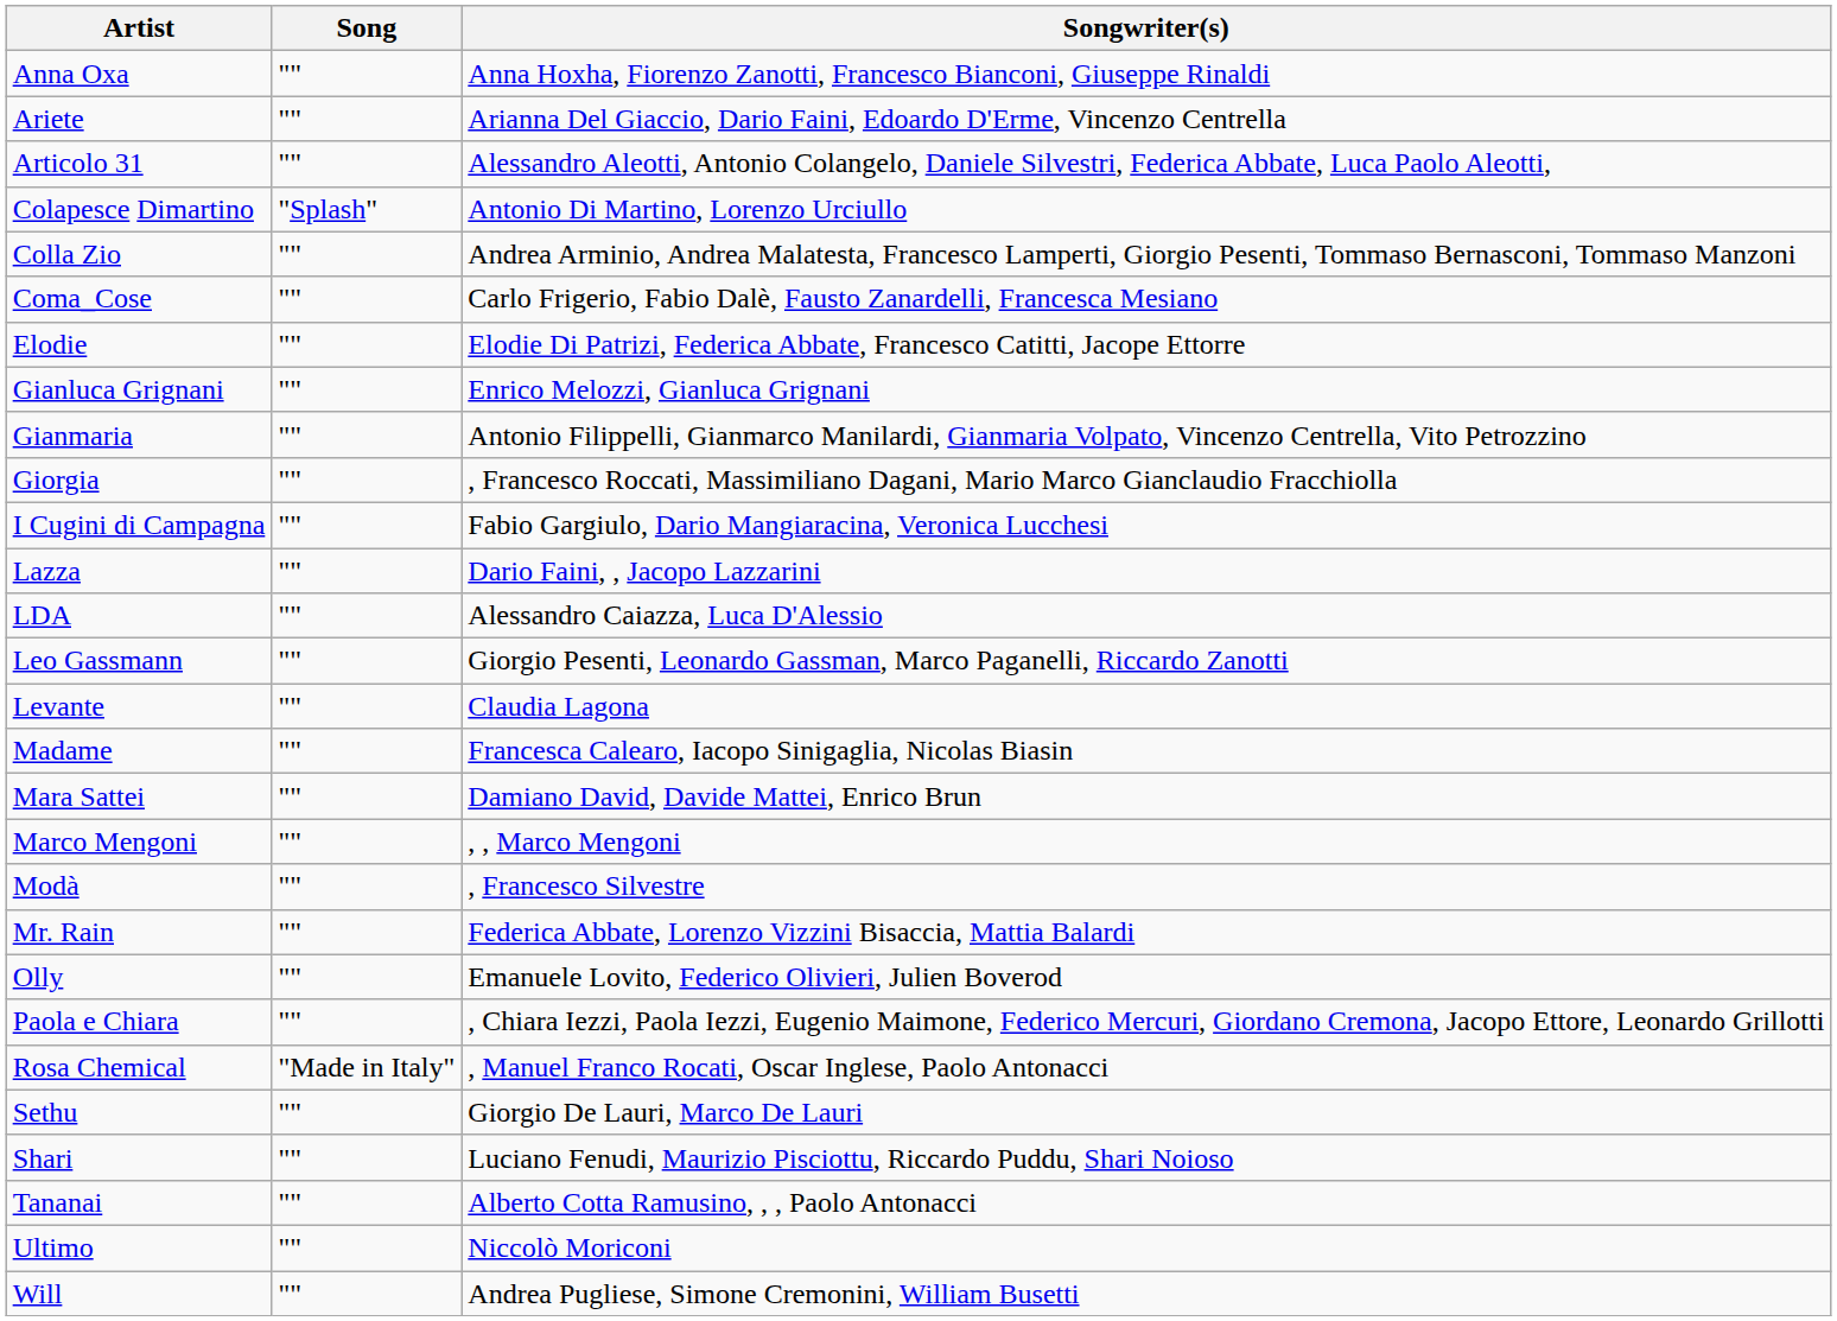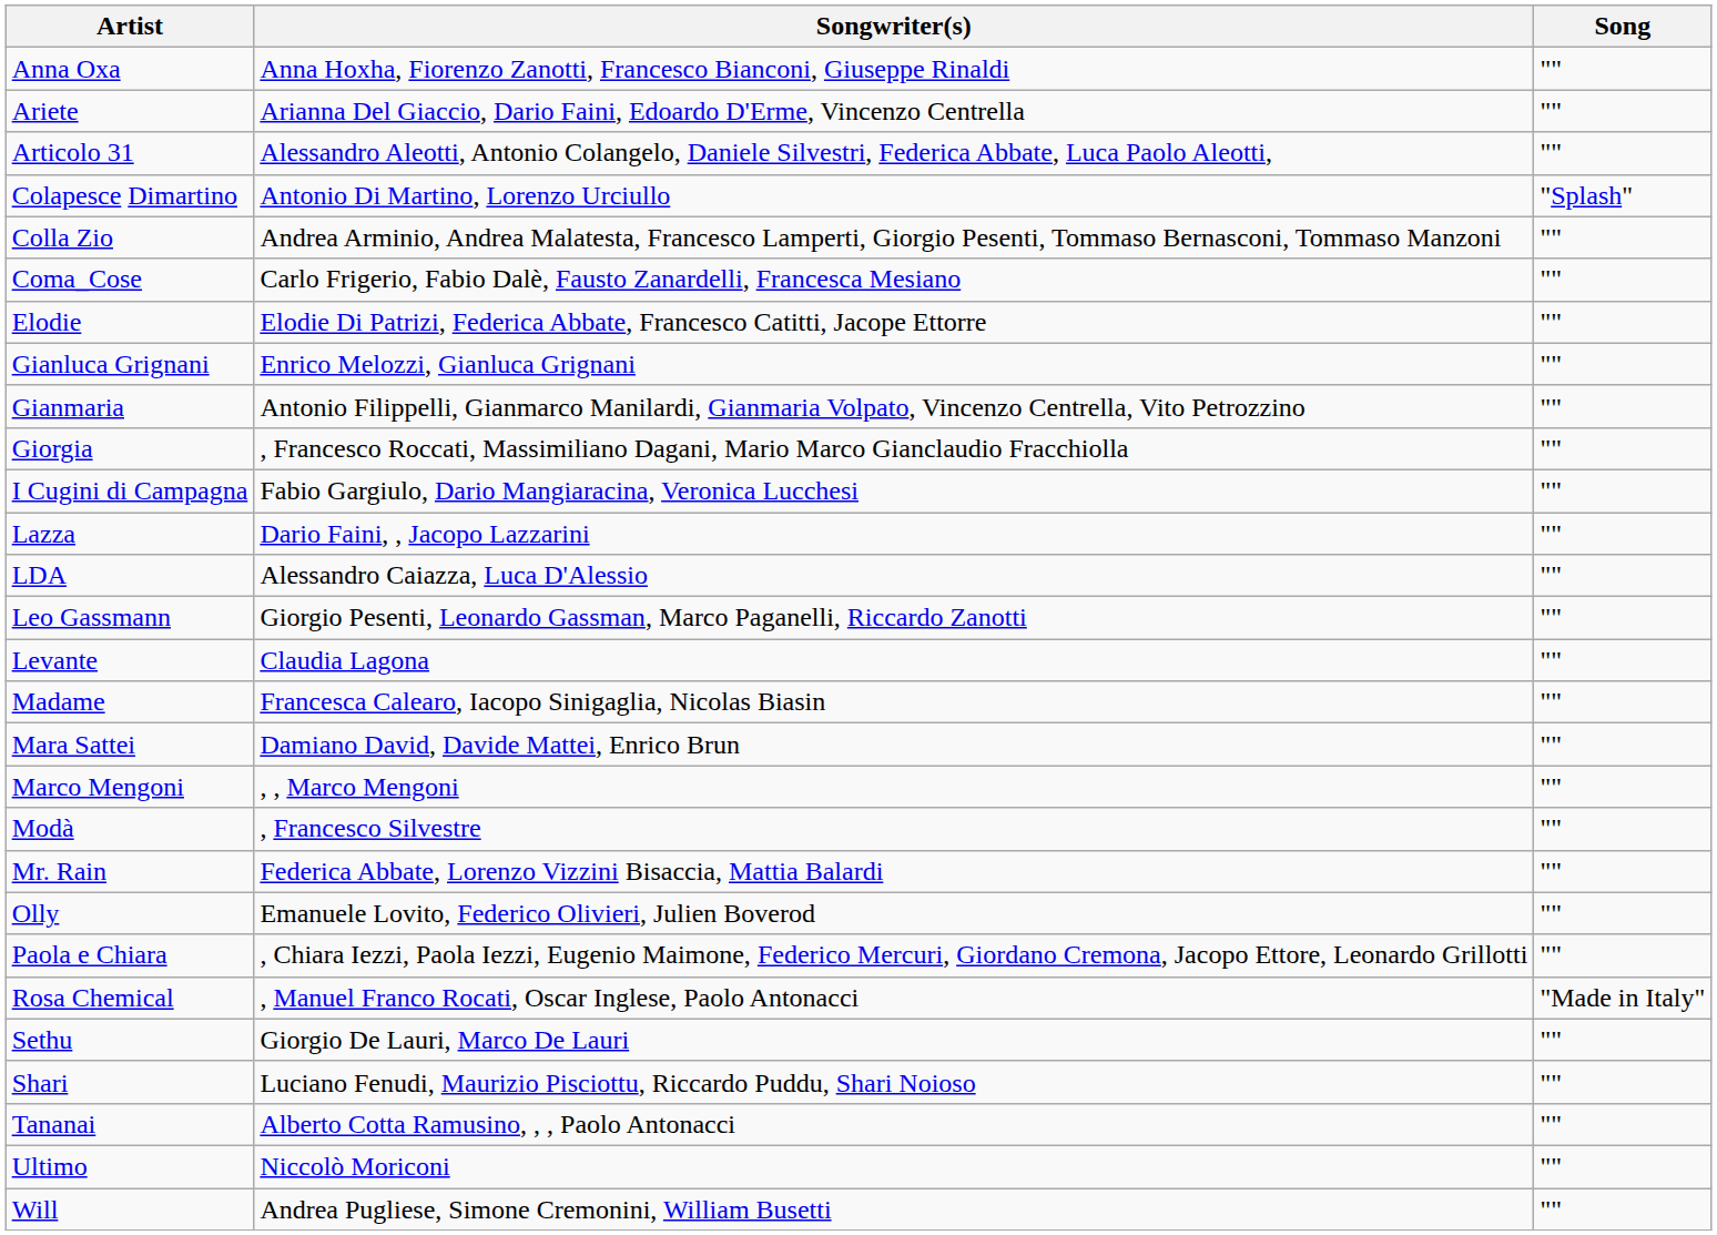columns swapped: Song <-> Songwriter(s)
